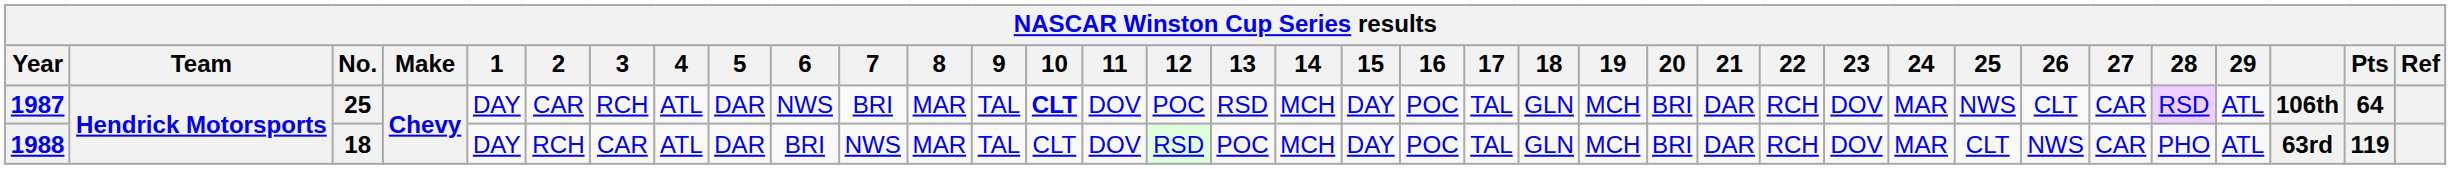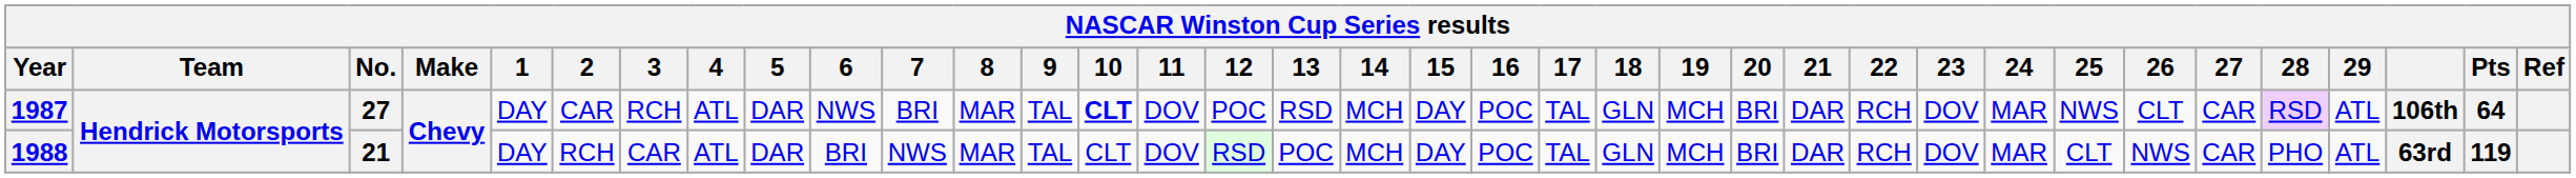1987 | No.: 25 -> 27
1988 | No.: 18 -> 21
